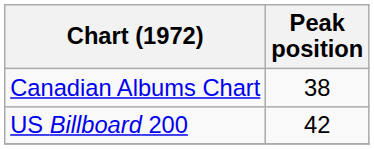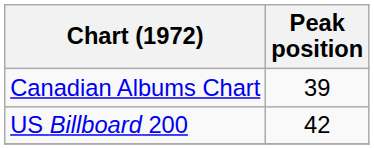Canadian Albums Chart | Peak position: 38 -> 39
